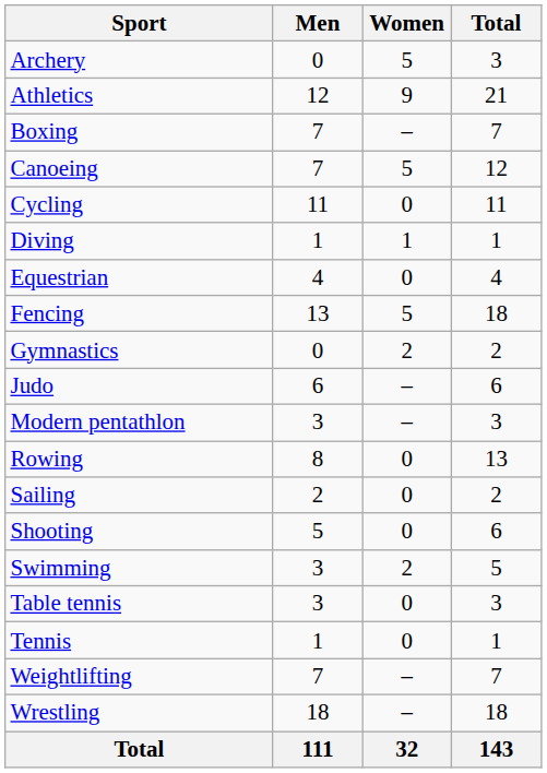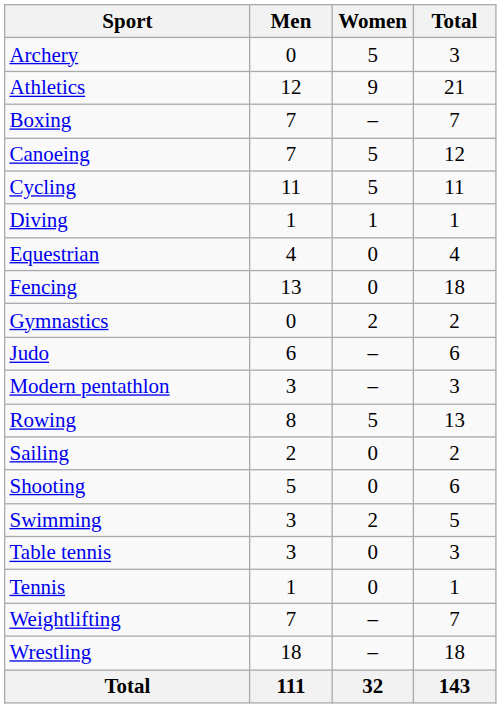Cycling | Women: 0 -> 5
Fencing | Women: 5 -> 0
Rowing | Women: 0 -> 5
